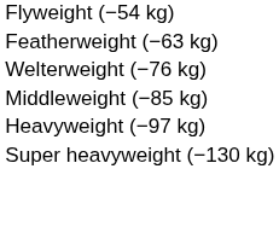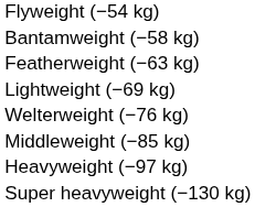+ row: Bantamweight (−58 kg)
+ row: Lightweight (−69 kg)
